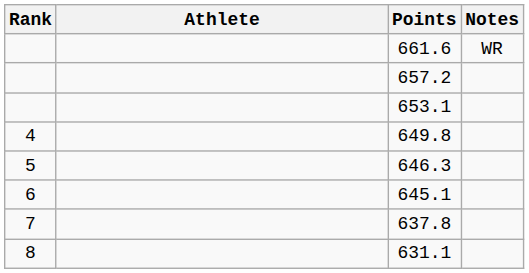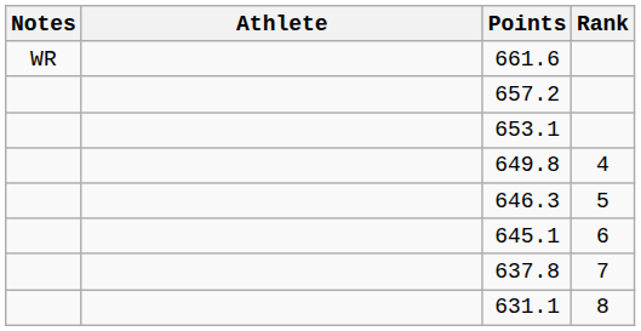columns swapped: Rank <-> Notes
